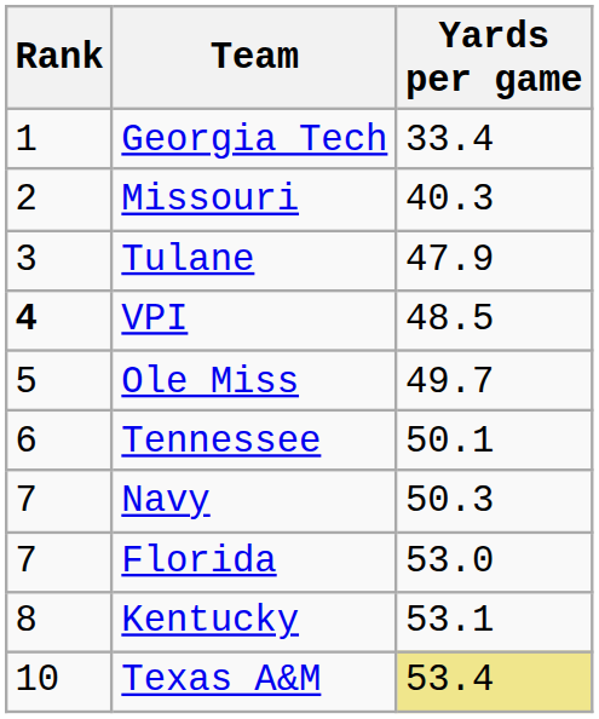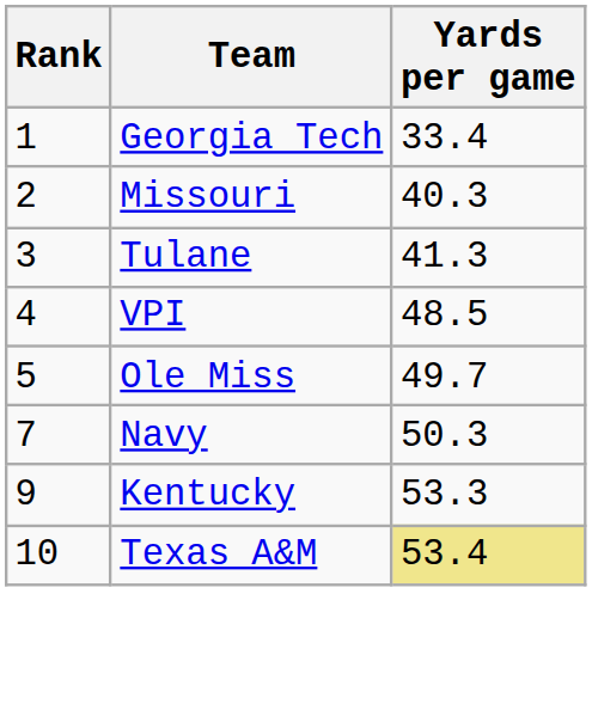Tulane | Yards per game: 47.9 -> 41.3
VPI | Rank: bold -> normal
- row: 6 | Tennessee | 50.1
- row: 7 | Florida | 53.0
Kentucky | Rank: 8 -> 9
Kentucky | Yards per game: 53.1 -> 53.3
